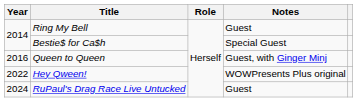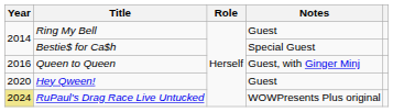Hey Qween! | Year: 2022 -> 2020
Hey Qween! | Notes: WOWPresents Plus original -> Guest
RuPaul's Drag Race Live Untucked | Year: no background -> khaki background
RuPaul's Drag Race Live Untucked | Notes: Guest -> WOWPresents Plus original
